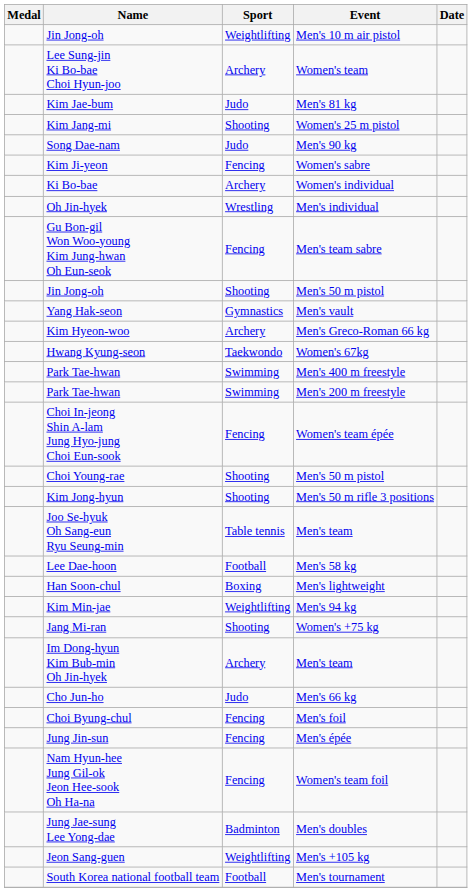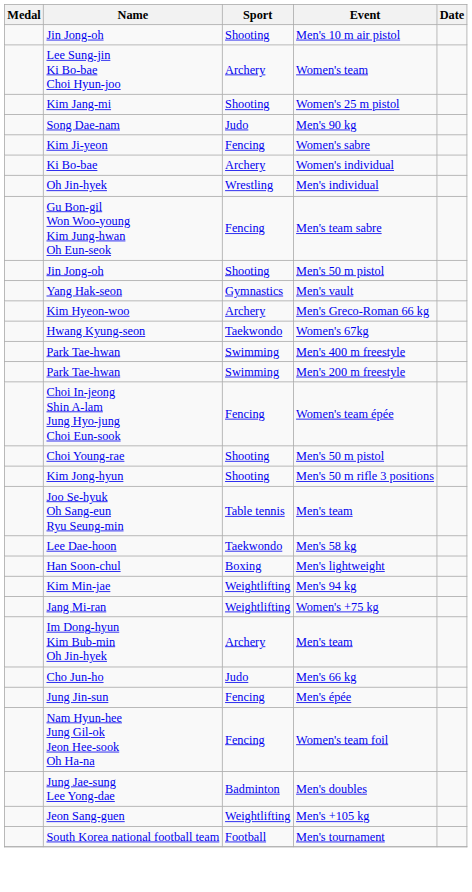Jin Jong-oh / Men's 10 m air pistol | Sport: Weightlifting -> Shooting
- row: Kim Jae-bum | Judo | Men's 81 kg
Lee Dae-hoon | Sport: Football -> Taekwondo
Jang Mi-ran | Sport: Shooting -> Weightlifting
- row: Choi Byung-chul | Fencing | Men's foil
